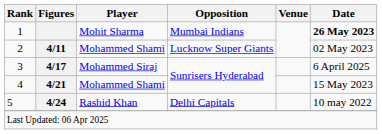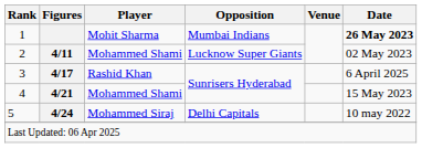3 | Player: Mohammed Siraj -> Rashid Khan
5 | Player: Rashid Khan -> Mohammed Siraj
